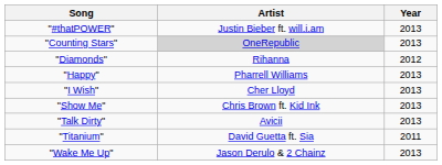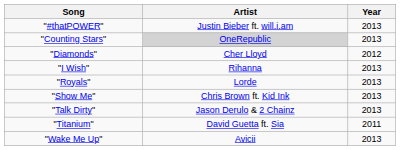"Diamonds" | Artist: Rihanna -> Cher Lloyd
- row: "Happy" | Pharrell Williams | 2013
"I Wish" | Artist: Cher Lloyd -> Rihanna
+ row: "Royals" | Lorde | 2013
"Talk Dirty" | Artist: Avicii -> Jason Derulo & 2 Chainz
"Wake Me Up" | Artist: Jason Derulo & 2 Chainz -> Avicii
